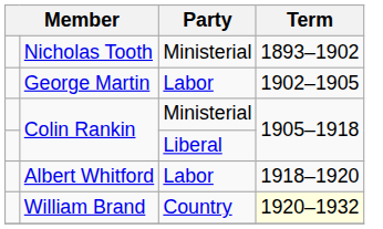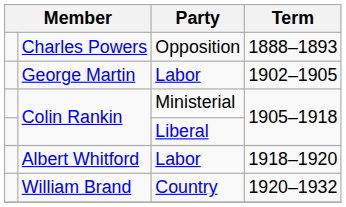+ row: Charles Powers | Opposition | 1888–1893
- row: Nicholas Tooth | Ministerial | 1893–1902
William Brand | Term: lightyellow background -> no background
